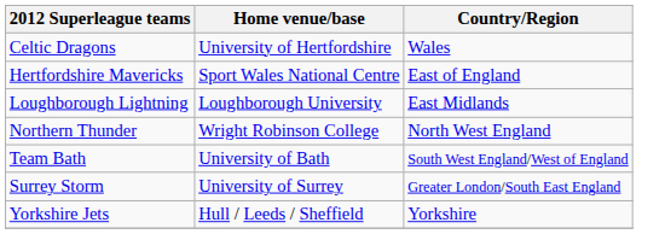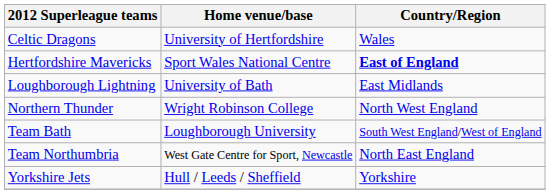Hertfordshire Mavericks | Country/Region: normal -> bold
Loughborough Lightning | Home venue/base: Loughborough University -> University of Bath
Team Bath | Home venue/base: University of Bath -> Loughborough University
+ row: Team Northumbria | West Gate Centre for Sport, Newcastle | North East England
- row: Surrey Storm | University of Surrey | Greater London/South East England
